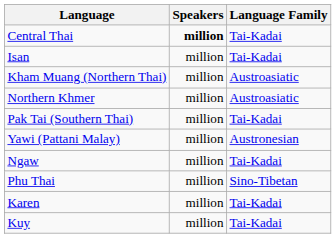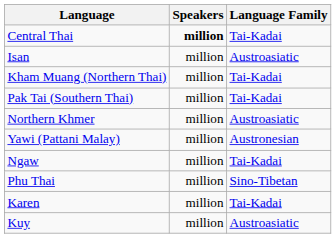Isan | Language Family: Tai-Kadai -> Austroasiatic
Kham Muang (Northern Thai) | Language Family: Austroasiatic -> Tai-Kadai
rows swapped: Pak Tai (Southern Thai) <-> Northern Khmer
Kuy | Language Family: Tai-Kadai -> Austroasiatic
